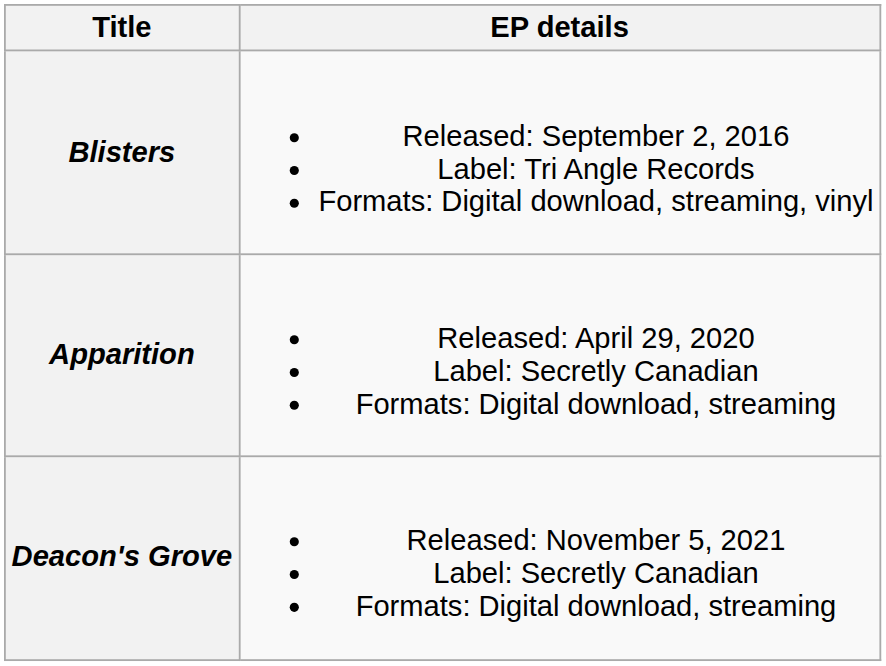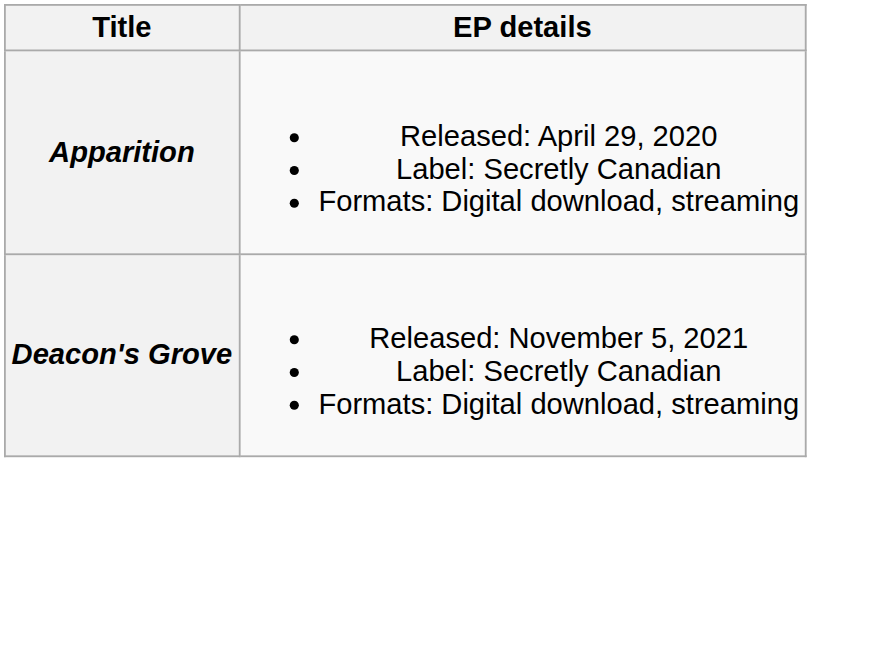- row: Blisters | Released: September 2, 2016 Label: Tri Angle Records Formats: Digital download, streaming, vinyl
